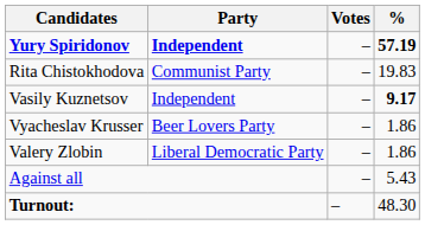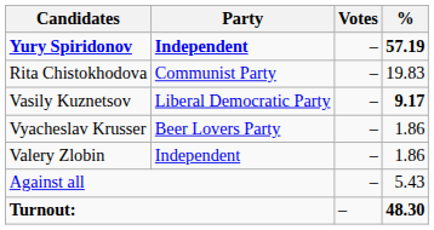Vasily Kuznetsov | Party: Independent -> Liberal Democratic Party
Valery Zlobin | Party: Liberal Democratic Party -> Independent
Turnout: | %: normal -> bold
